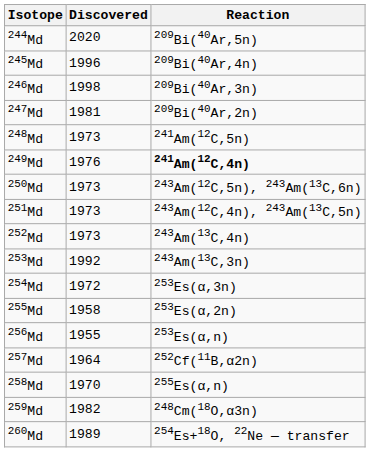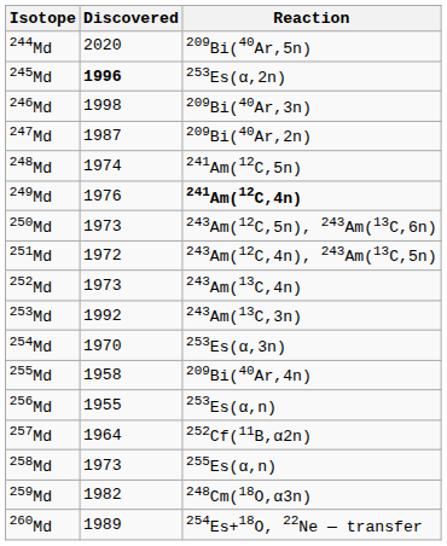245Md | Discovered: normal -> bold
245Md | Reaction: 209Bi(40Ar,4n) -> 253Es(α,2n)
247Md | Discovered: 1981 -> 1987
248Md | Discovered: 1973 -> 1974
251Md | Discovered: 1973 -> 1972
254Md | Discovered: 1972 -> 1970
255Md | Reaction: 253Es(α,2n) -> 209Bi(40Ar,4n)
258Md | Discovered: 1970 -> 1973
